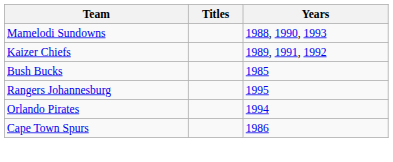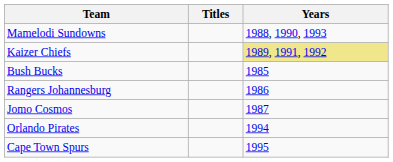Kaizer Chiefs | Years: no background -> khaki background
Rangers Johannesburg | Years: 1995 -> 1986
+ row: Jomo Cosmos | 1987
Cape Town Spurs | Years: 1986 -> 1995
